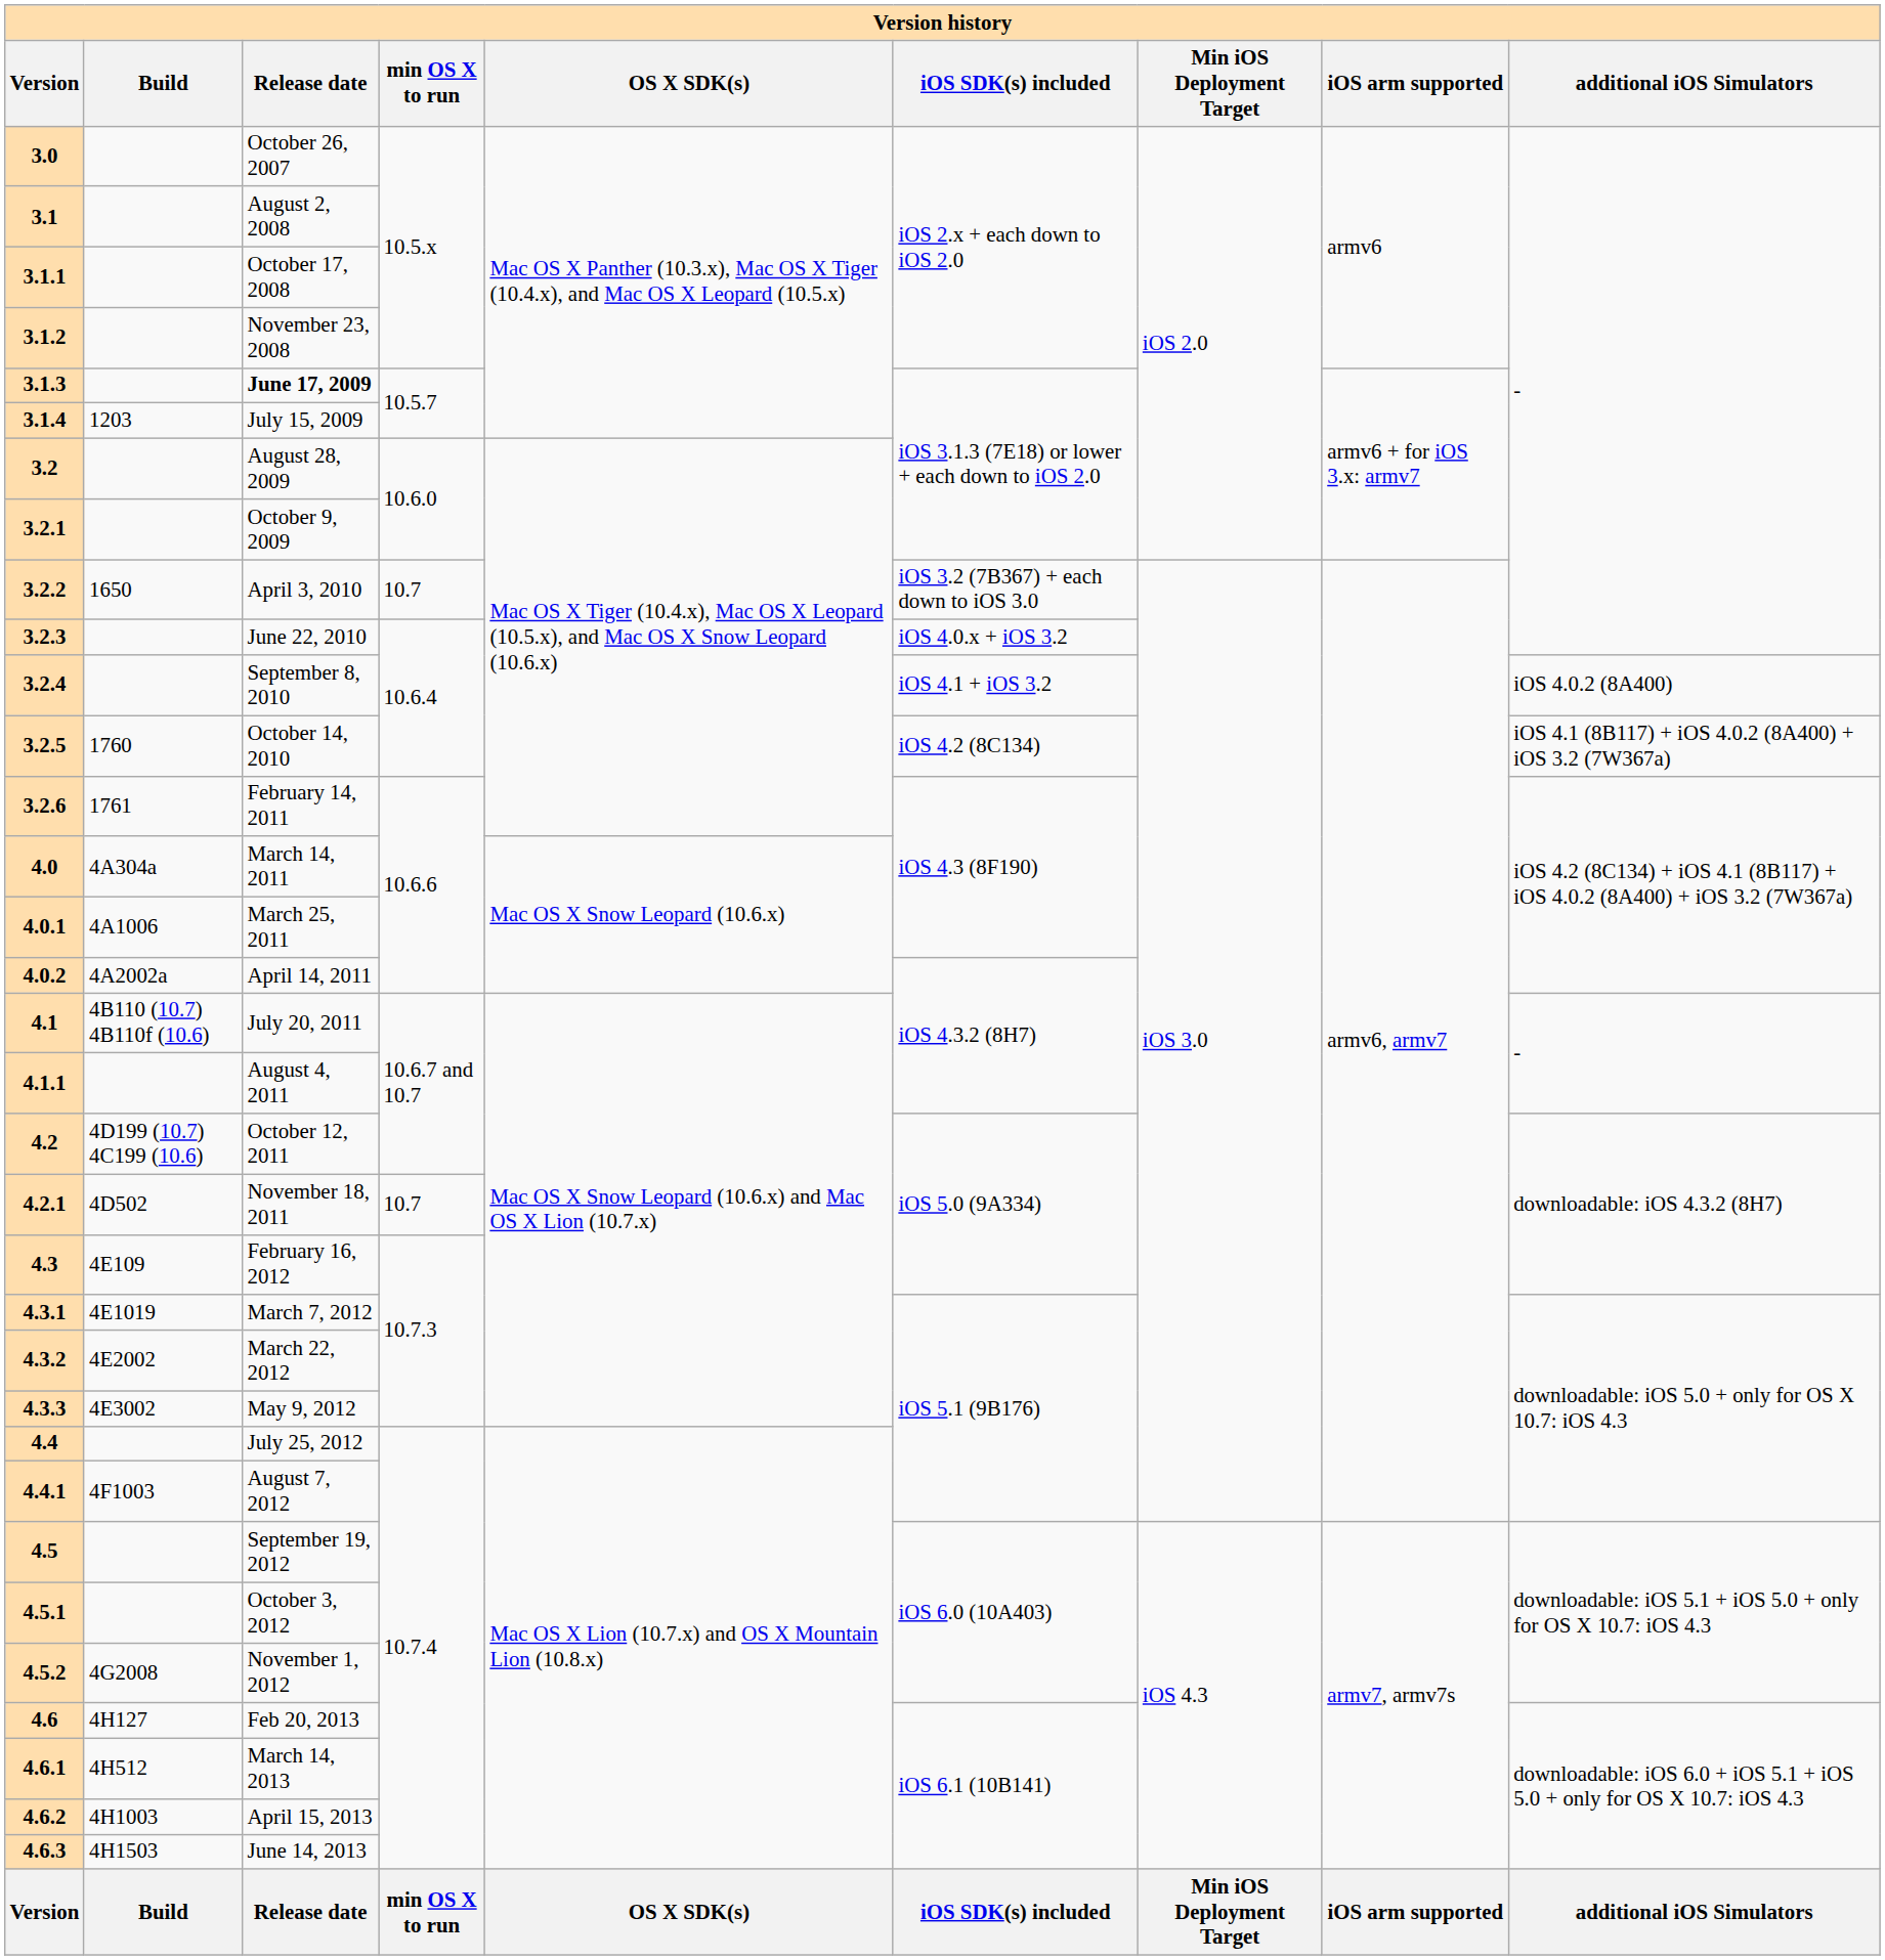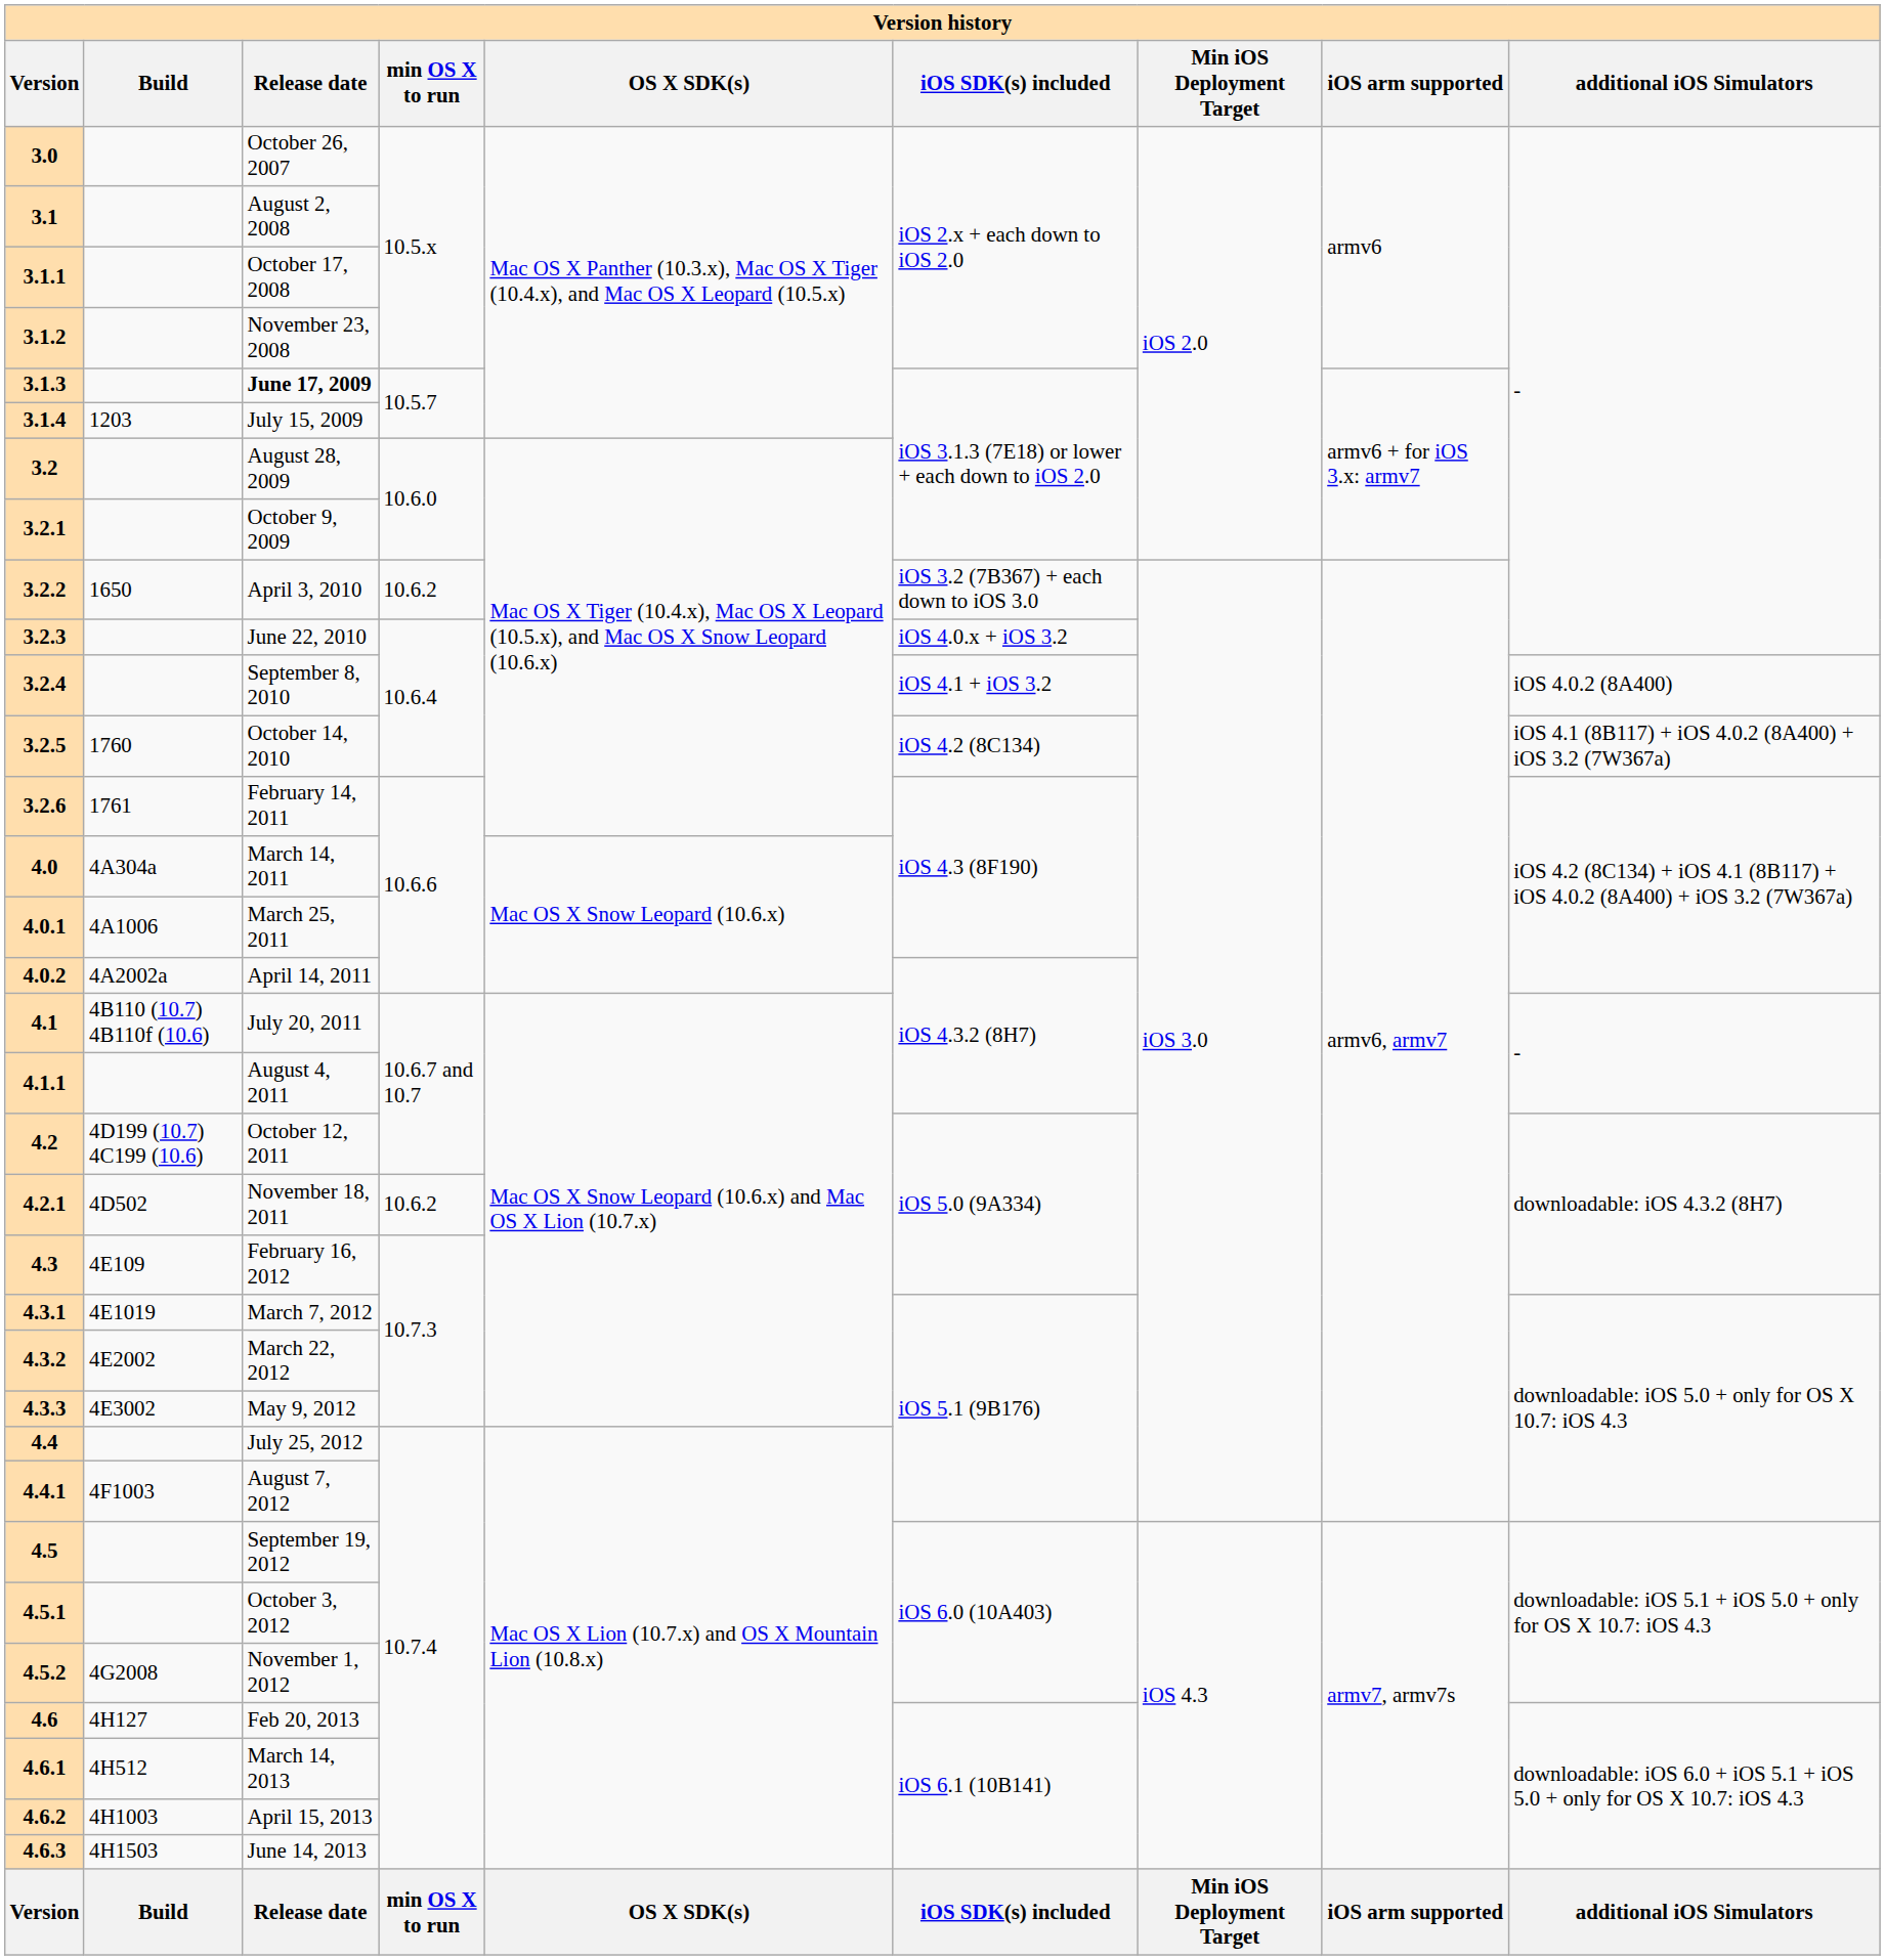3.2.2 | min OS X to run: 10.7 -> 10.6.2
4.2.1 | min OS X to run: 10.7 -> 10.6.2
